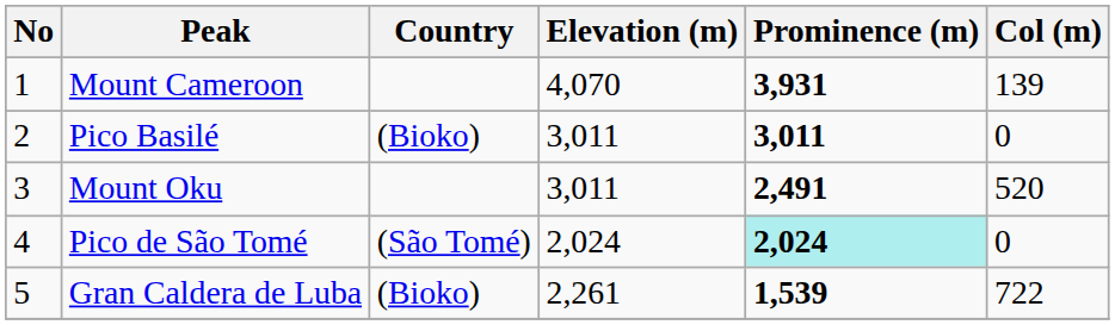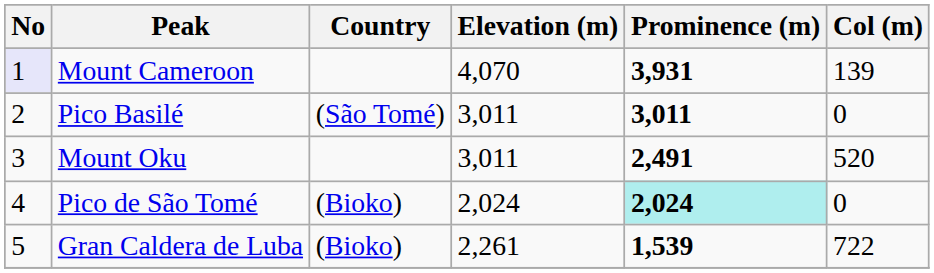Mount Cameroon | No: no background -> lavender background
Pico Basilé | Country: (Bioko) -> (São Tomé)
Pico de São Tomé | Country: (São Tomé) -> (Bioko)
